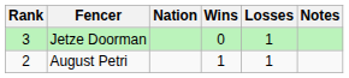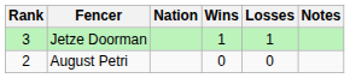Jetze Doorman | Wins: 0 -> 1
August Petri | Wins: 1 -> 0
August Petri | Losses: 1 -> 0
